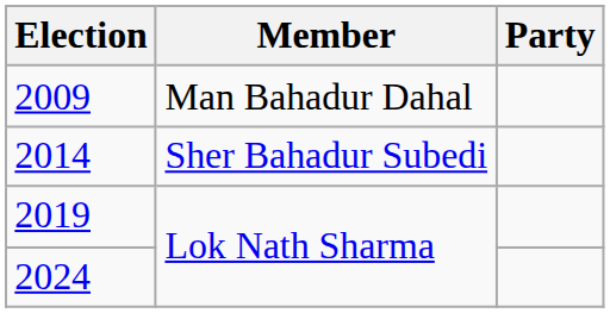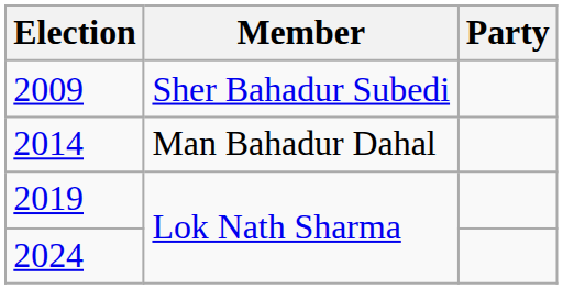2009 | Member: Man Bahadur Dahal -> Sher Bahadur Subedi
2014 | Member: Sher Bahadur Subedi -> Man Bahadur Dahal
